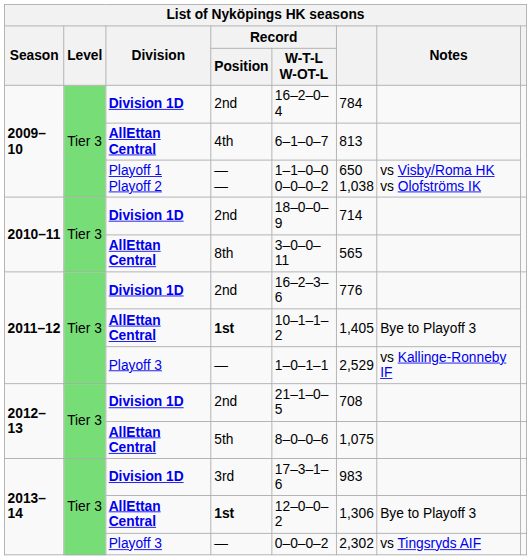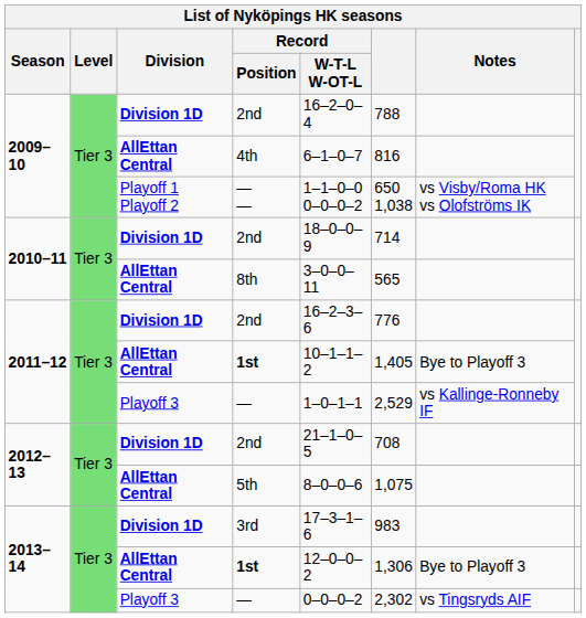2009–10 / 2nd | column 6: 784 -> 788
4th | column 6: 813 -> 816
